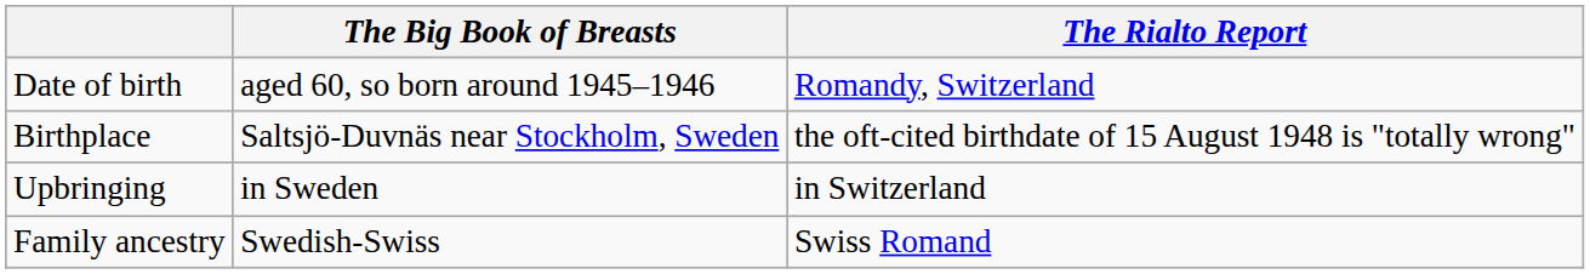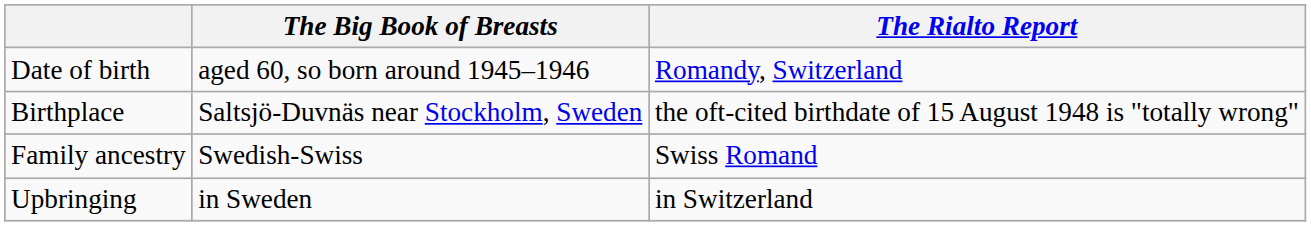rows swapped: Family ancestry <-> Upbringing
